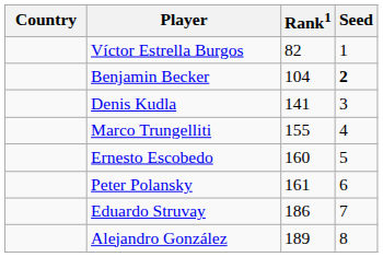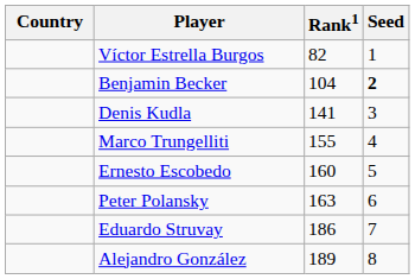Peter Polansky | Rank1: 161 -> 163
